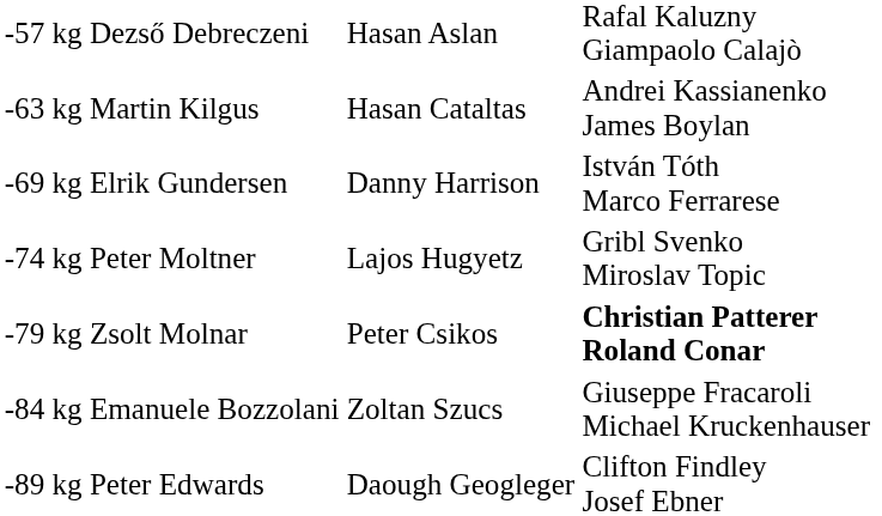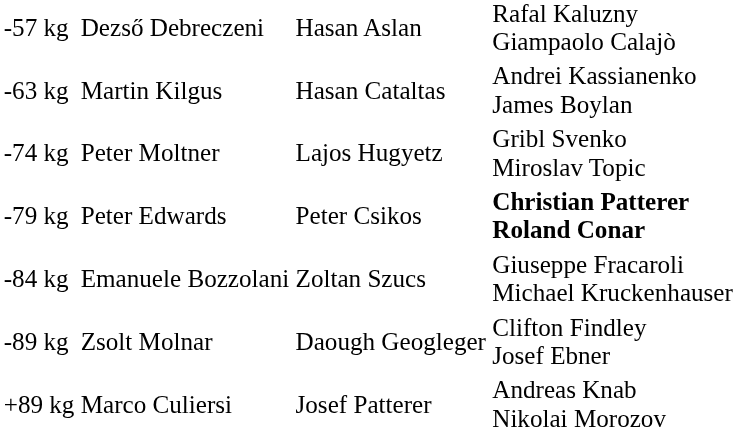- row: -69 kg | Elrik Gundersen | Danny Harrison | István Tóth Marco Ferrarese
-79 kg | column 2: Zsolt Molnar -> Peter Edwards
-89 kg | column 2: Peter Edwards -> Zsolt Molnar
+ row: +89 kg | Marco Culiersi | Josef Patterer | Andreas Knab Nikolai Morozov
